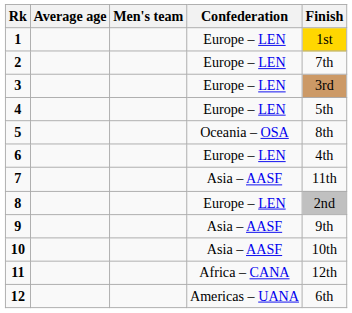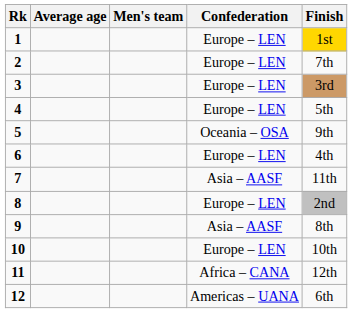5 | Finish: 8th -> 9th
9 | Finish: 9th -> 8th
10 | Confederation: Asia – AASF -> Europe – LEN
